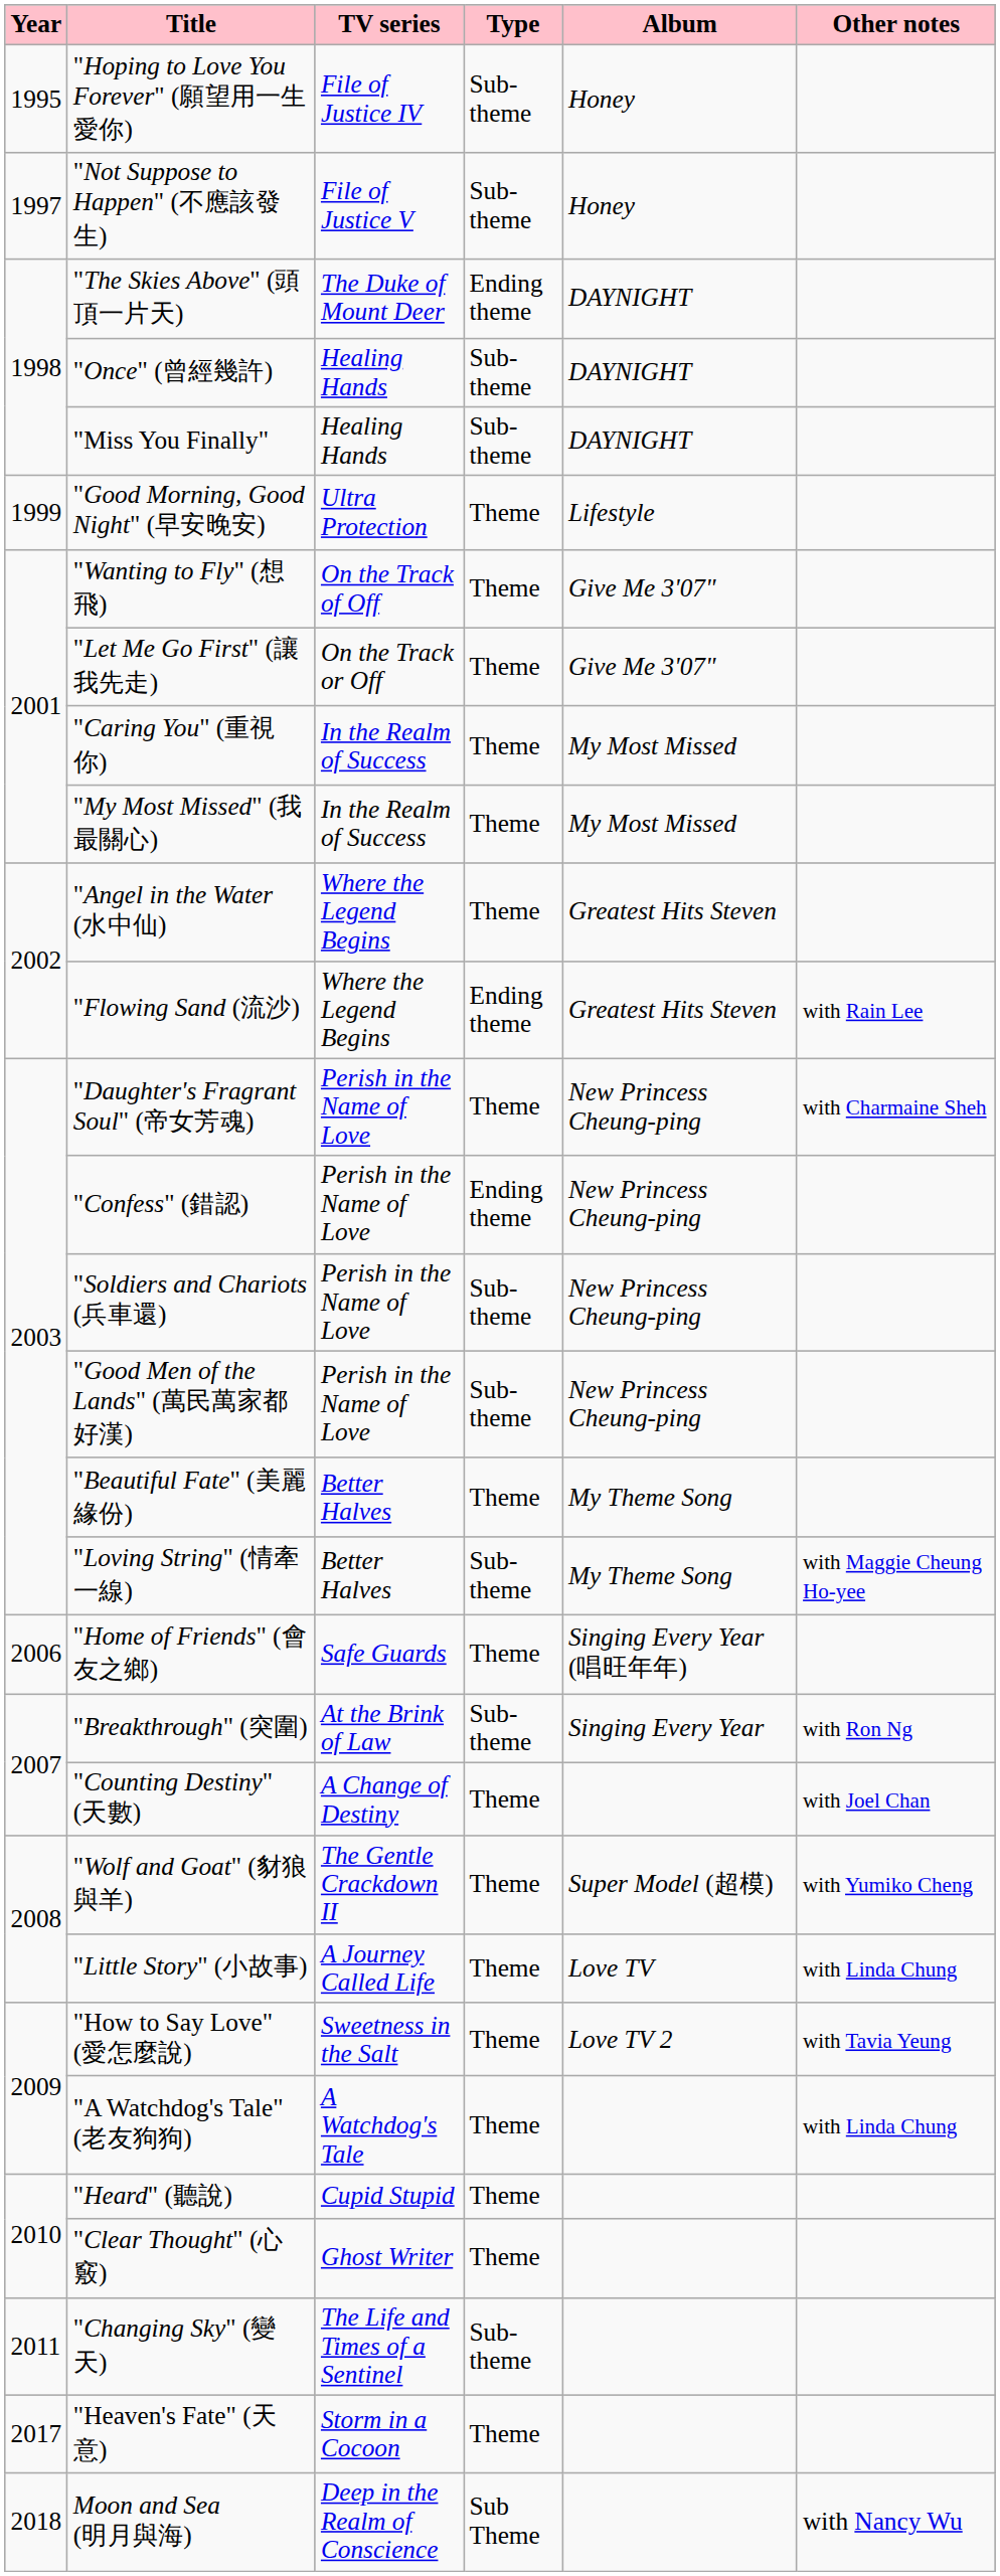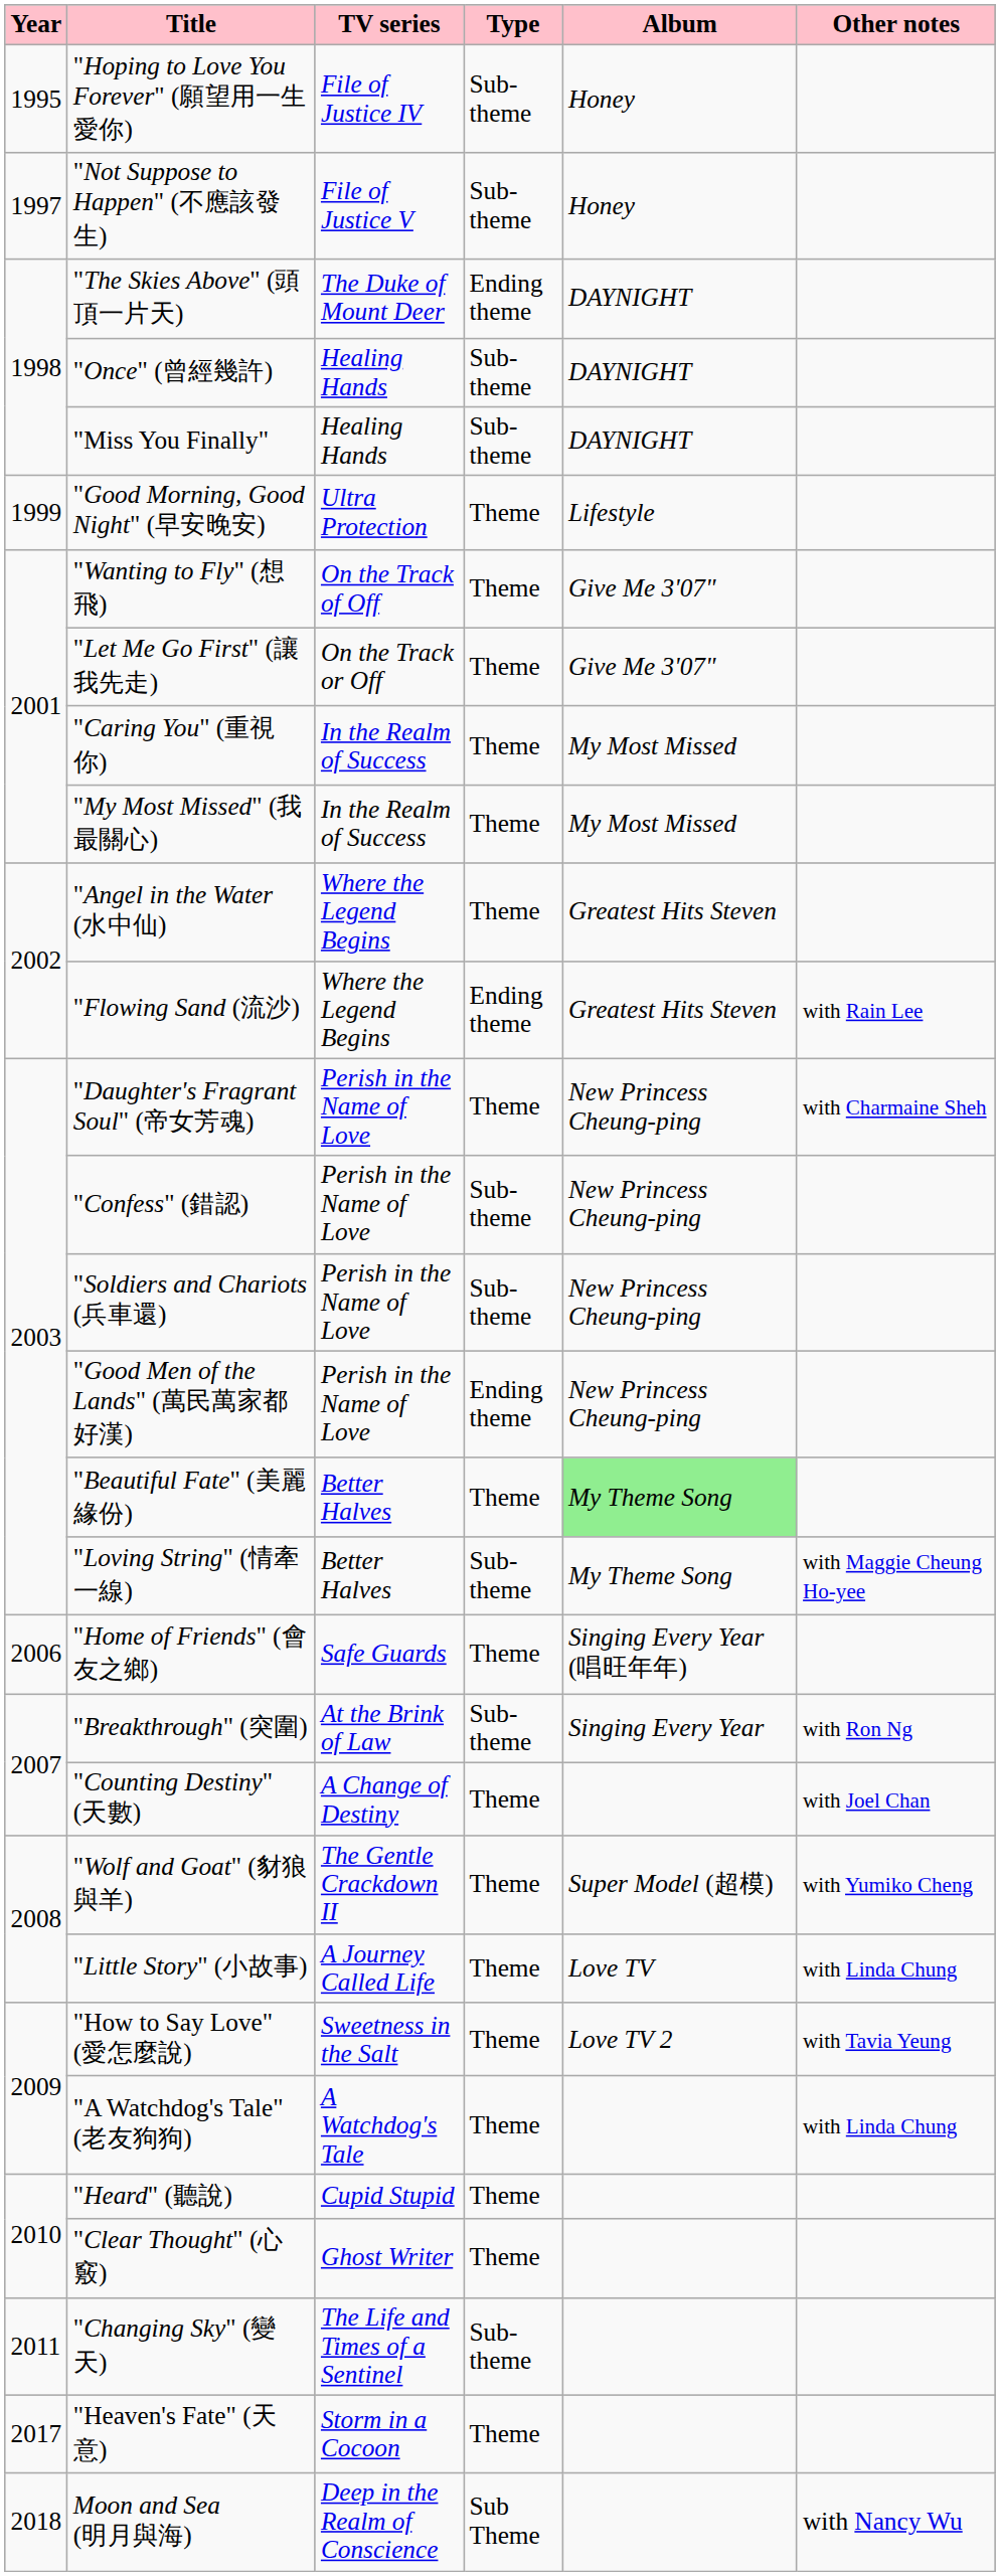"Confess" (錯認) | Type: Ending theme -> Sub-theme
"Good Men of the Lands" (萬民萬家都好漢) | Type: Sub-theme -> Ending theme
"Beautiful Fate" (美麗緣份) | Album: no background -> lightgreen background
